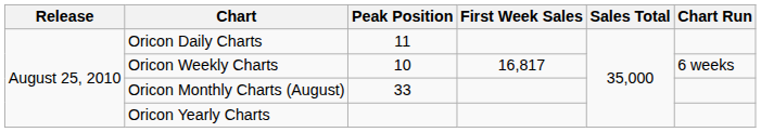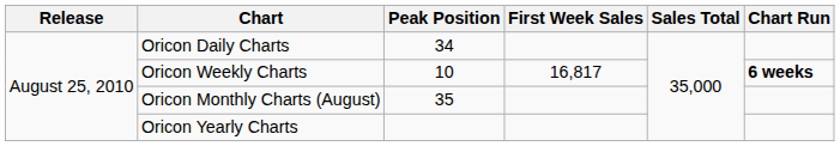Oricon Daily Charts | Peak Position: 11 -> 34
Oricon Weekly Charts | Chart Run: normal -> bold
Oricon Monthly Charts (August) | Peak Position: 33 -> 35
